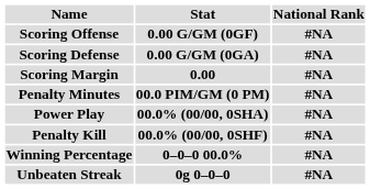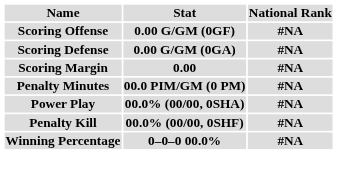- row: Unbeaten Streak | 0g 0–0–0 | #NA
